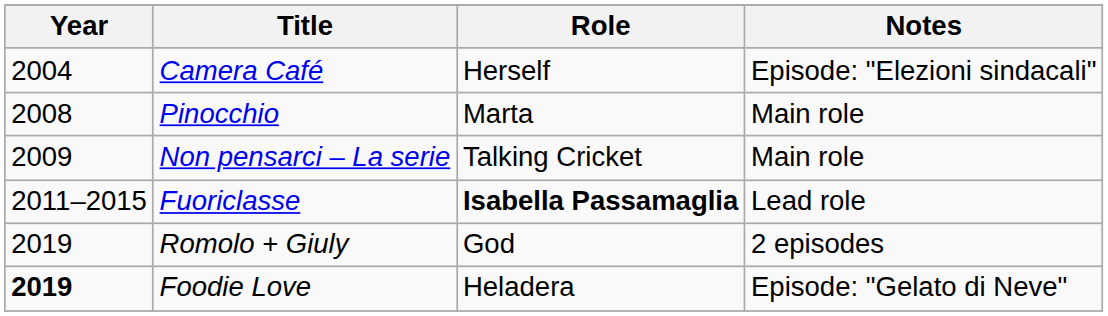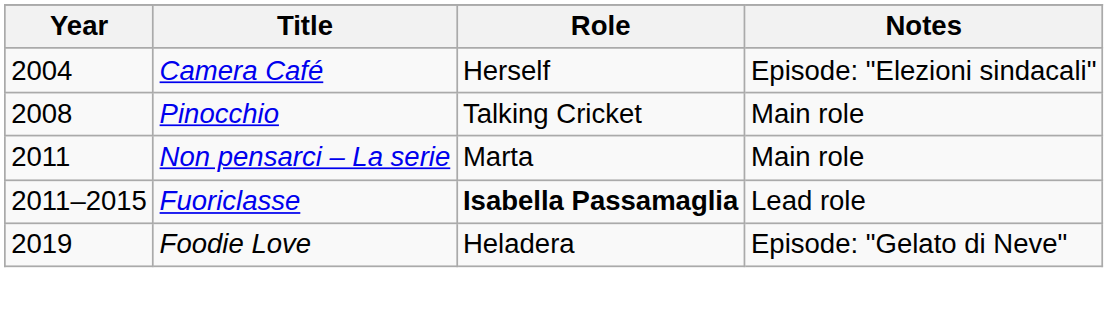Pinocchio | Role: Marta -> Talking Cricket
Non pensarci – La serie | Year: 2009 -> 2011
Non pensarci – La serie | Role: Talking Cricket -> Marta
- row: 2019 | Romolo + Giuly | God | 2 episodes
Foodie Love | Year: bold -> normal
